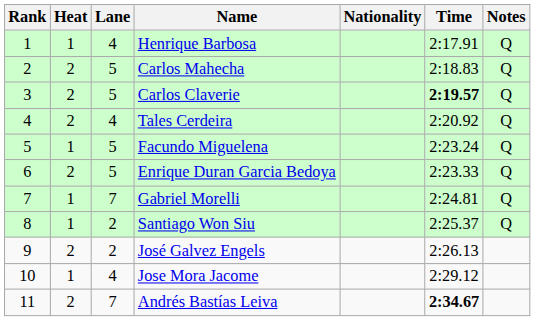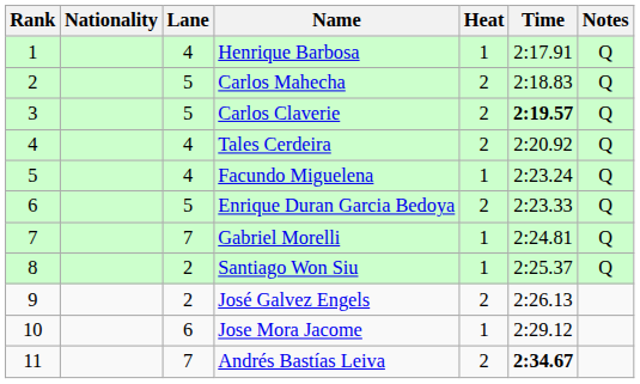columns swapped: Heat <-> Nationality
Facundo Miguelena | Lane: 5 -> 4
Jose Mora Jacome | Lane: 4 -> 6
